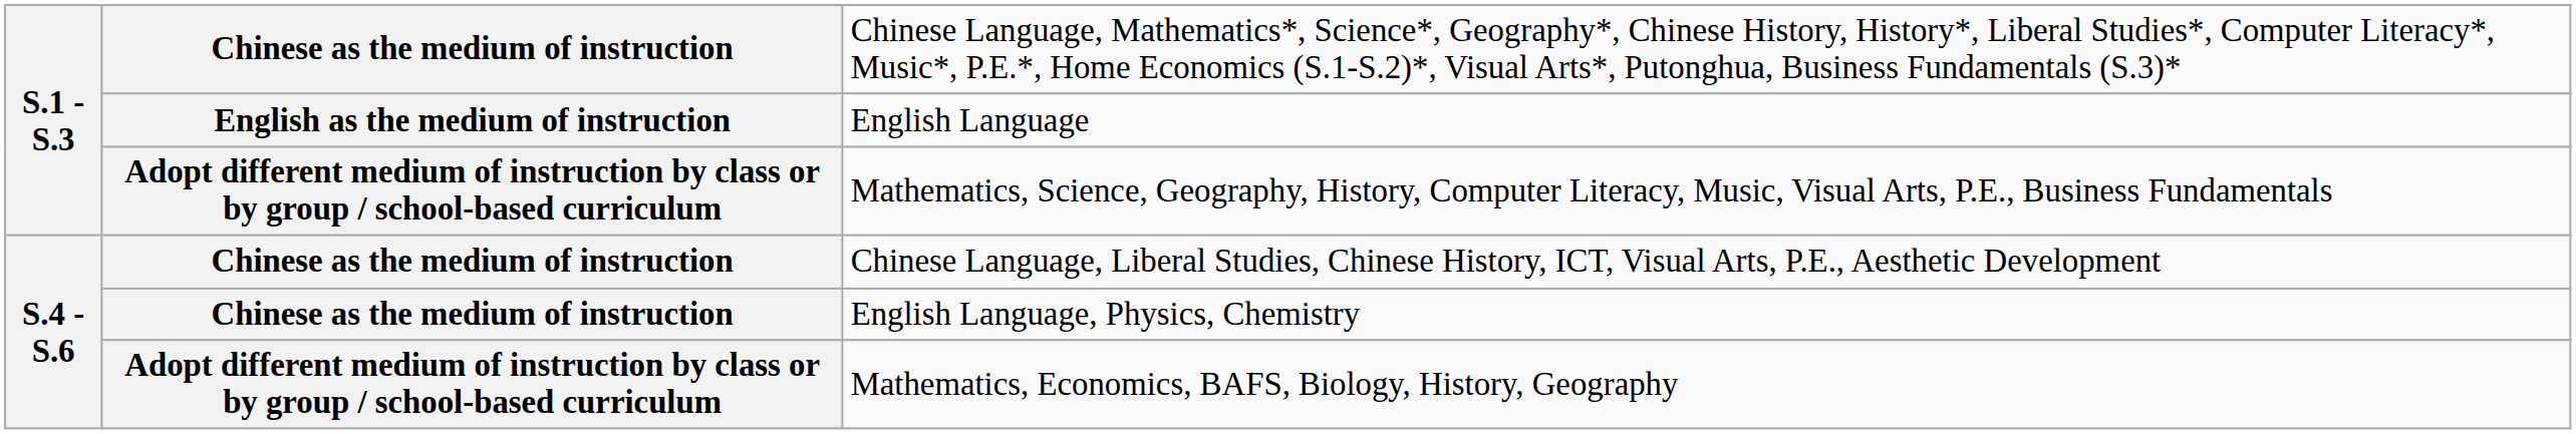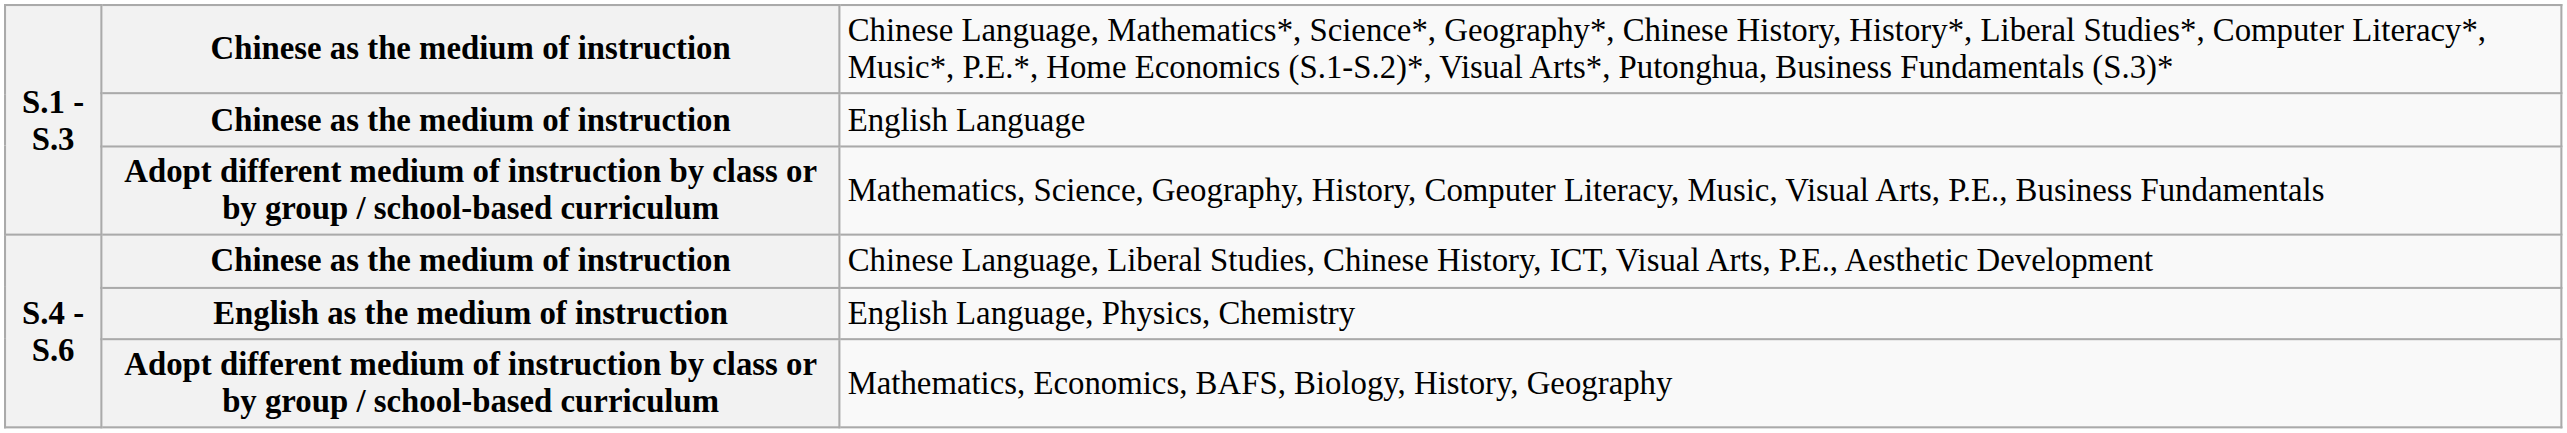English Language | column 2: English as the medium of instruction -> Chinese as the medium of instruction
English Language, Physics, Chemistry | column 2: Chinese as the medium of instruction -> English as the medium of instruction
